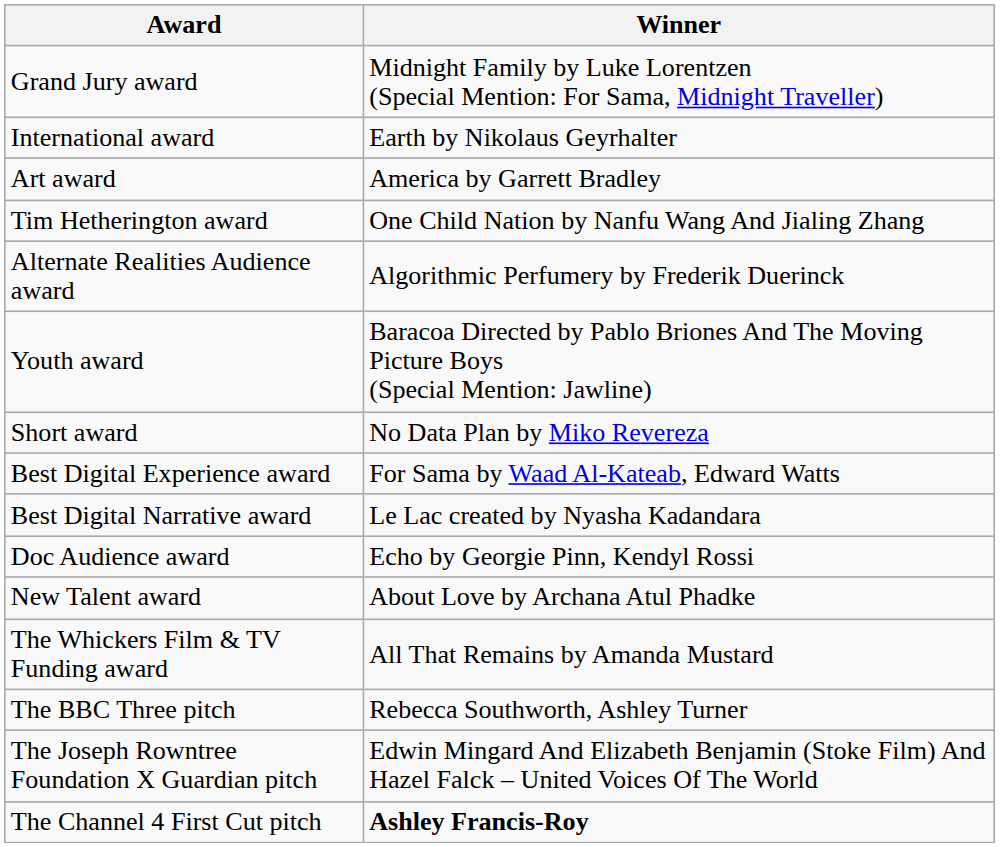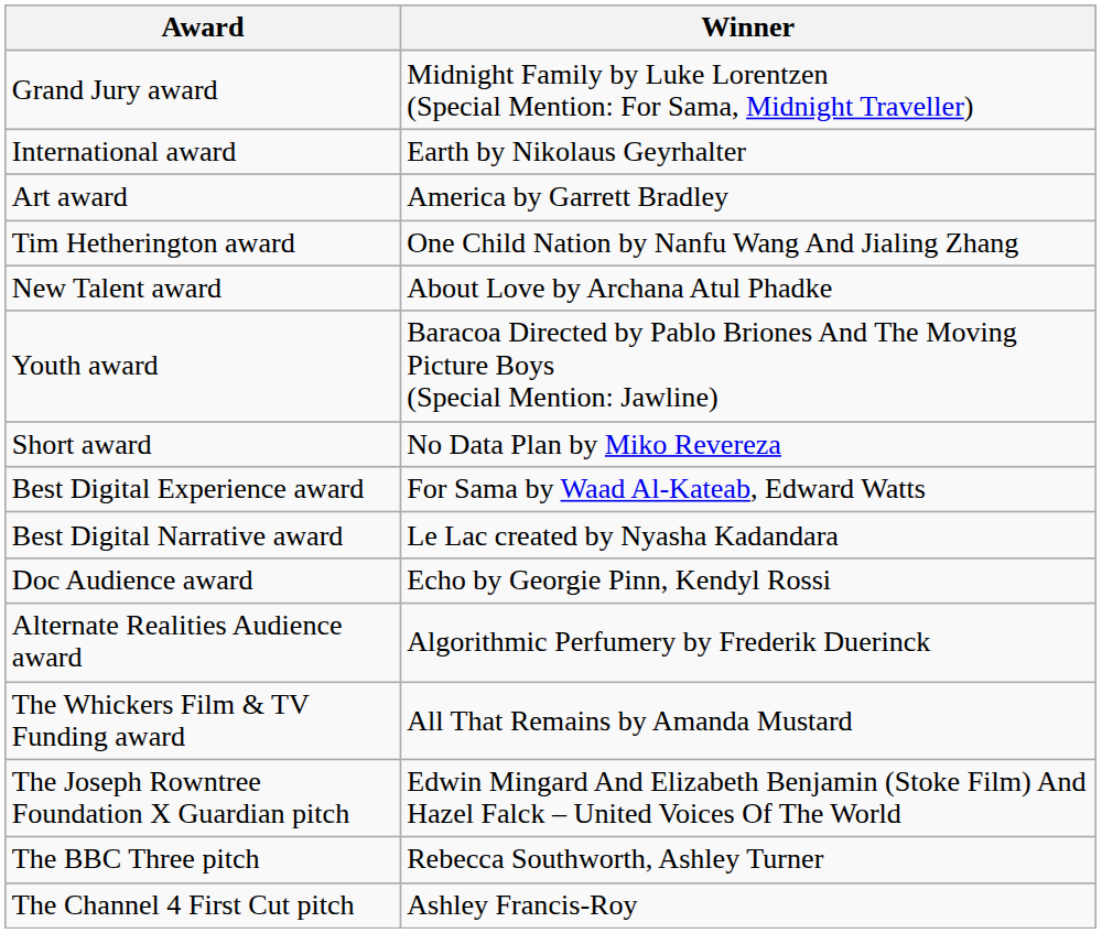rows swapped: New Talent award <-> Alternate Realities Audience award
rows swapped: The BBC Three pitch <-> The Joseph Rowntree Foundation X Guardian pitch
The Channel 4 First Cut pitch | Winner: bold -> normal
